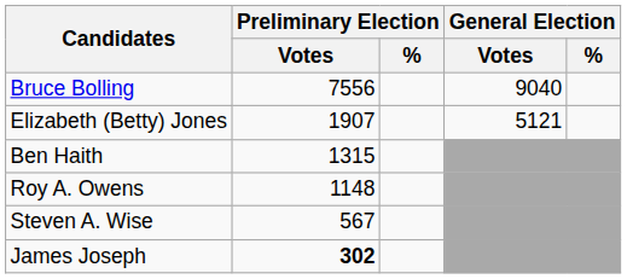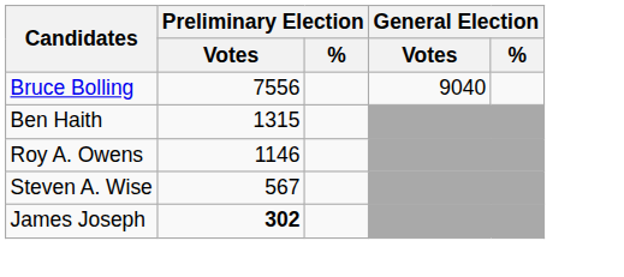- row: Elizabeth (Betty) Jones | 1907 | 5121
Roy A. Owens | Preliminary Election / Votes: 1148 -> 1146
